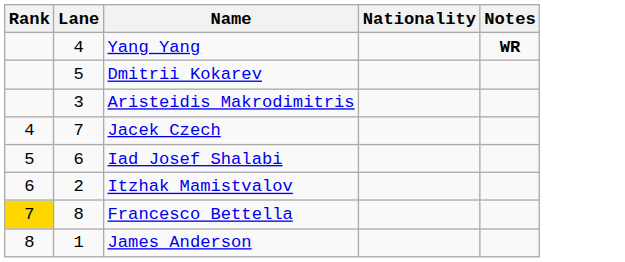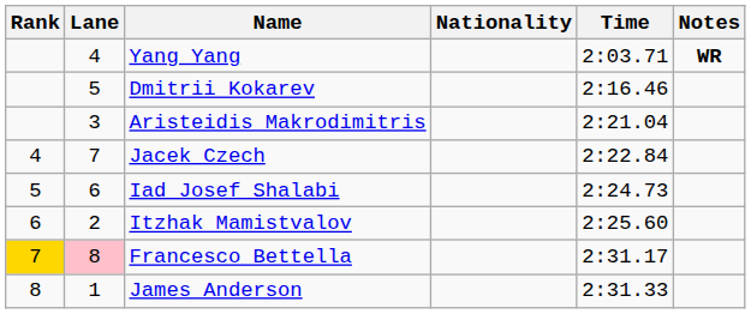+ column: Time | 2:03.71 | 2:16.46 | 2:21.04 | 2:22.84 | 2:24.73 | 2:25.60 | 2:31.17 | 2:31.33
Francesco Bettella | Lane: no background -> pink background
